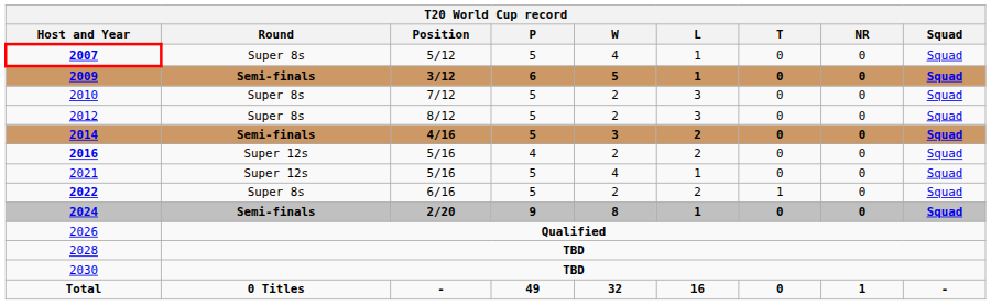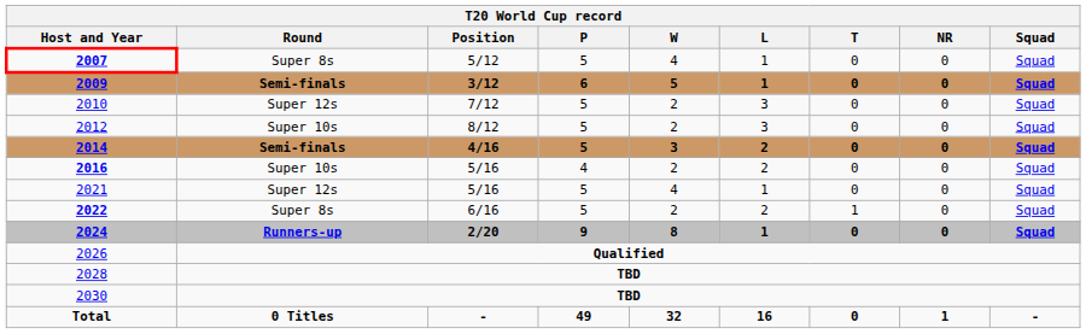2010 | T20 World Cup record / Round: Super 8s -> Super 12s
2012 | T20 World Cup record / Round: Super 8s -> Super 10s
2016 | T20 World Cup record / Round: Super 12s -> Super 10s
2024 | T20 World Cup record / Round: Semi-finals -> Runners-up
